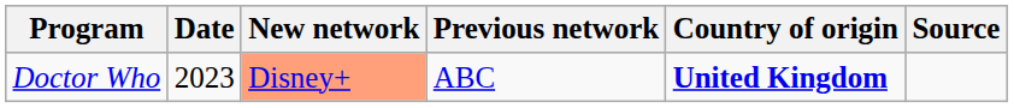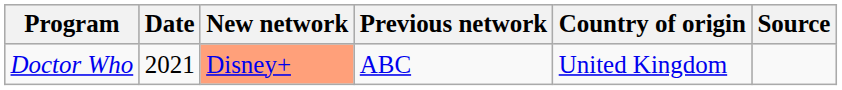Doctor Who | Date: 2023 -> 2021
Doctor Who | Country of origin: bold -> normal
